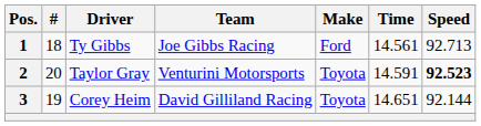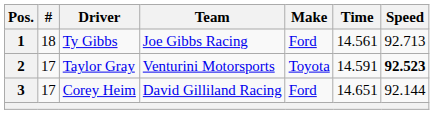2 | #: 20 -> 17
3 | #: 19 -> 17
3 | Make: Toyota -> Ford
